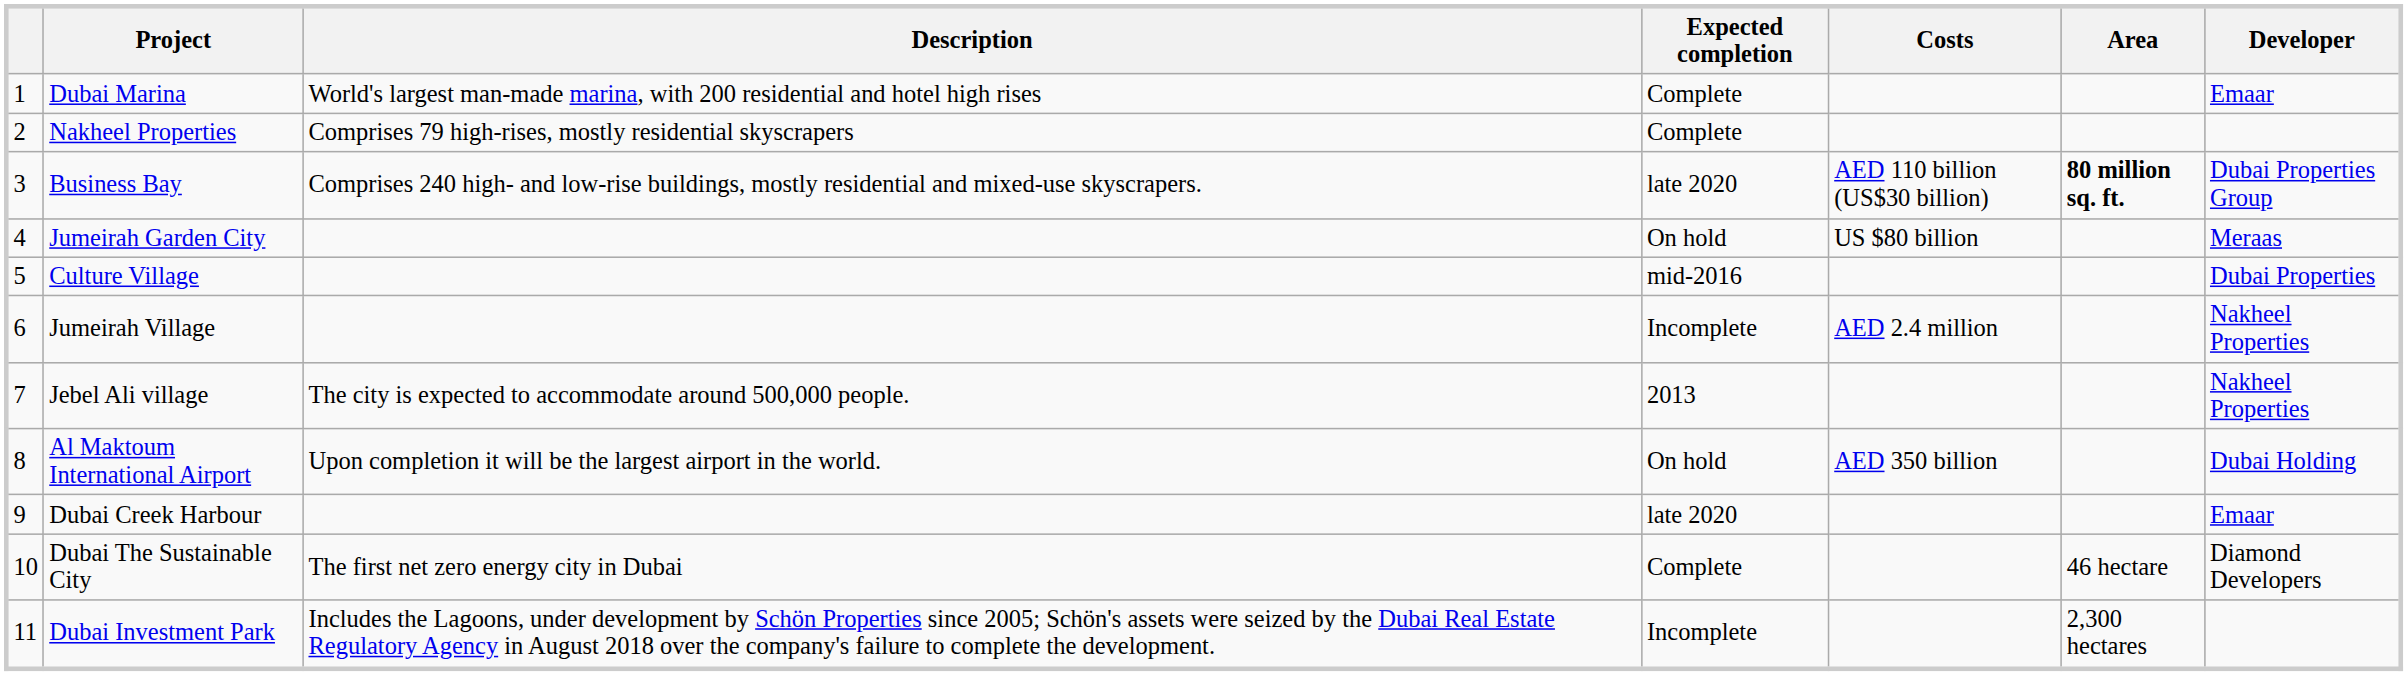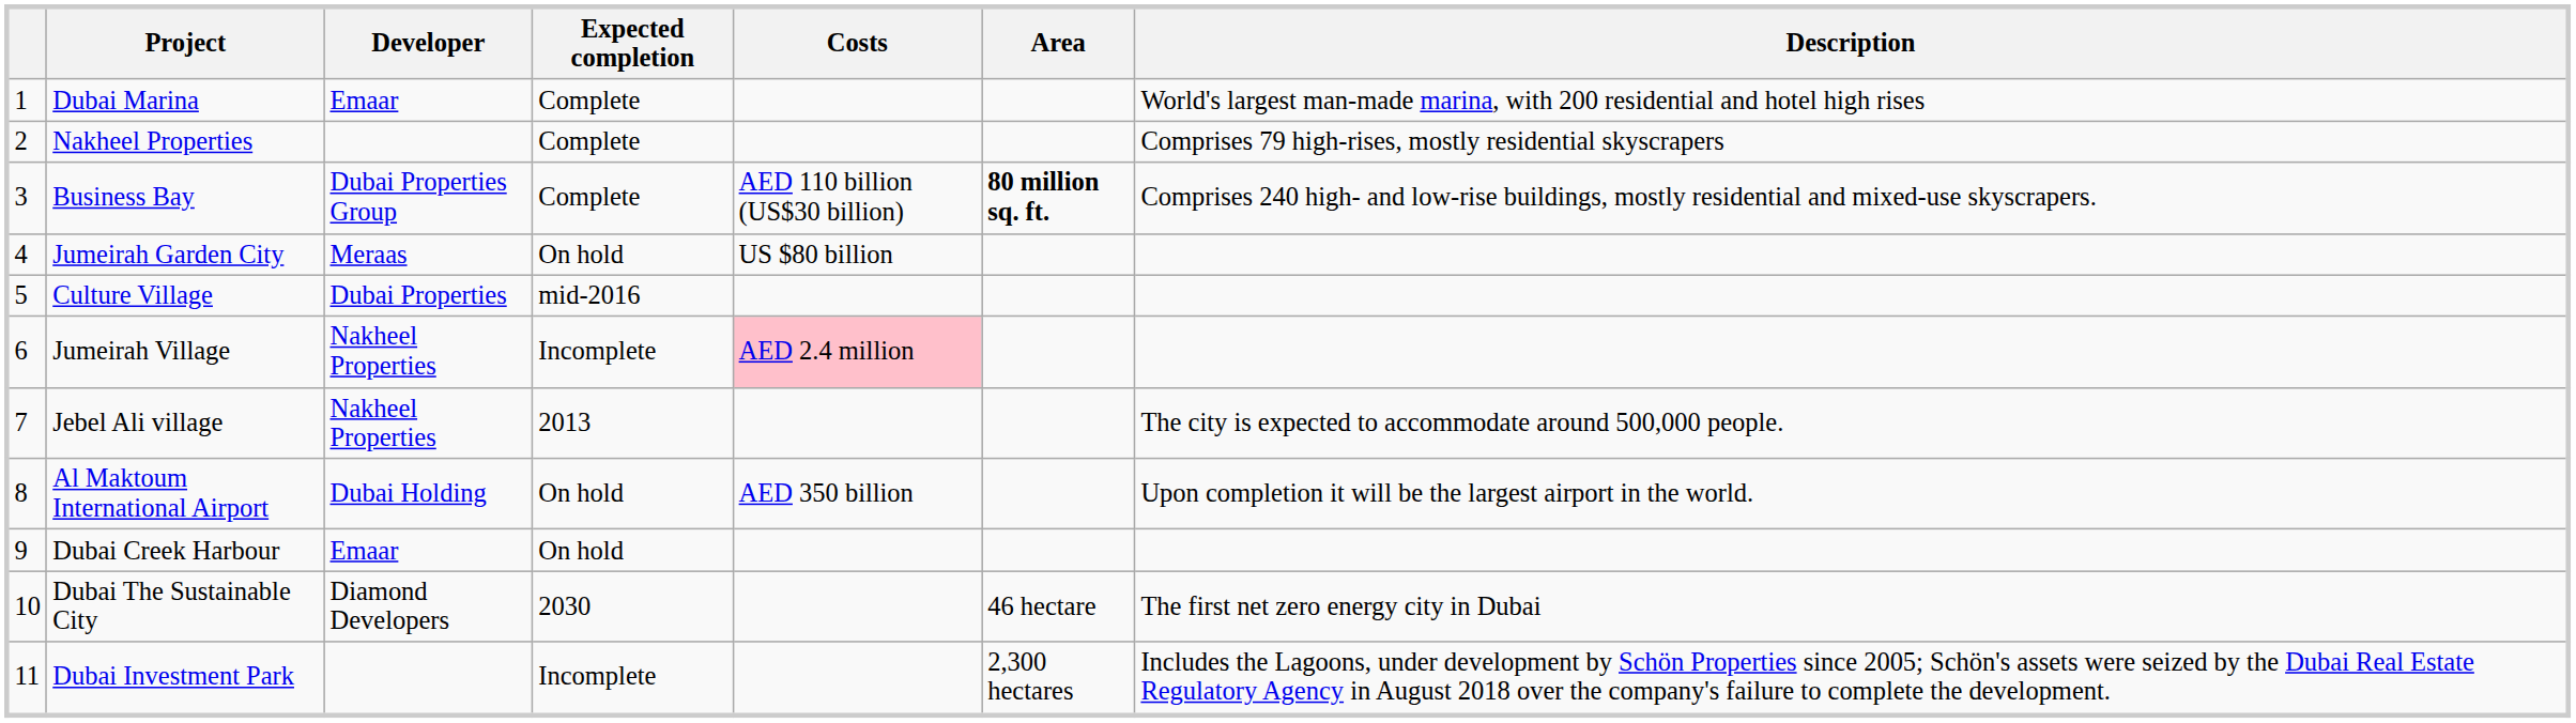columns swapped: Developer <-> Description
Business Bay | Expected completion: late 2020 -> Complete
Jumeirah Village | Costs: no background -> pink background
Dubai Creek Harbour | Expected completion: late 2020 -> On hold
Dubai The Sustainable City | Expected completion: Complete -> 2030
